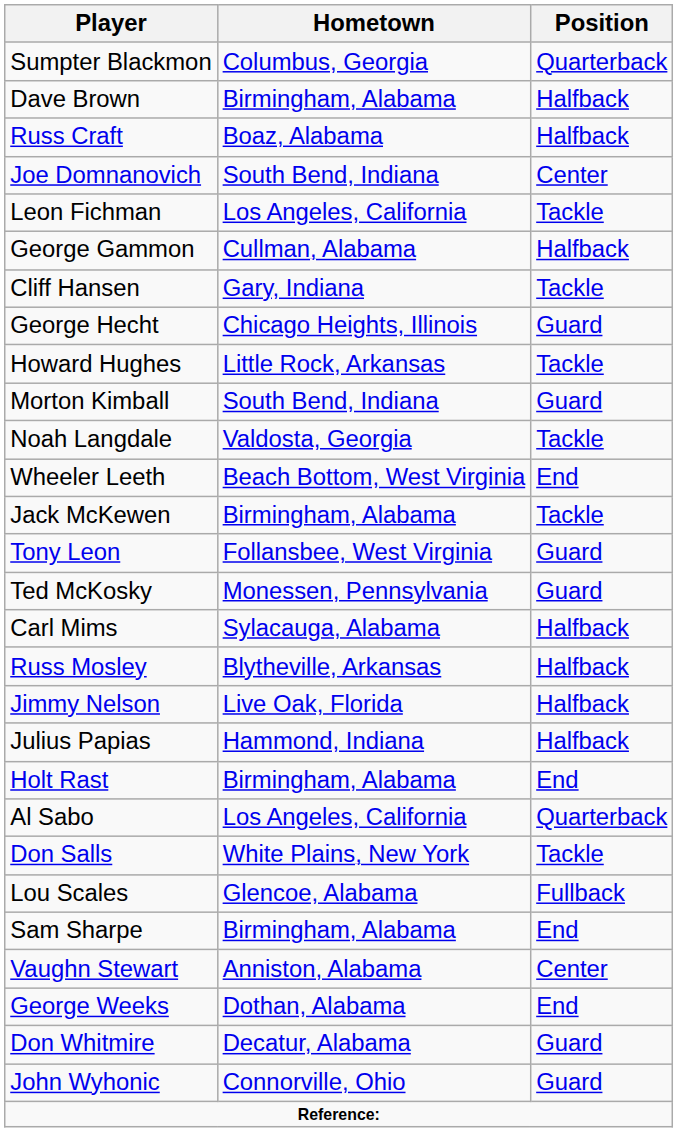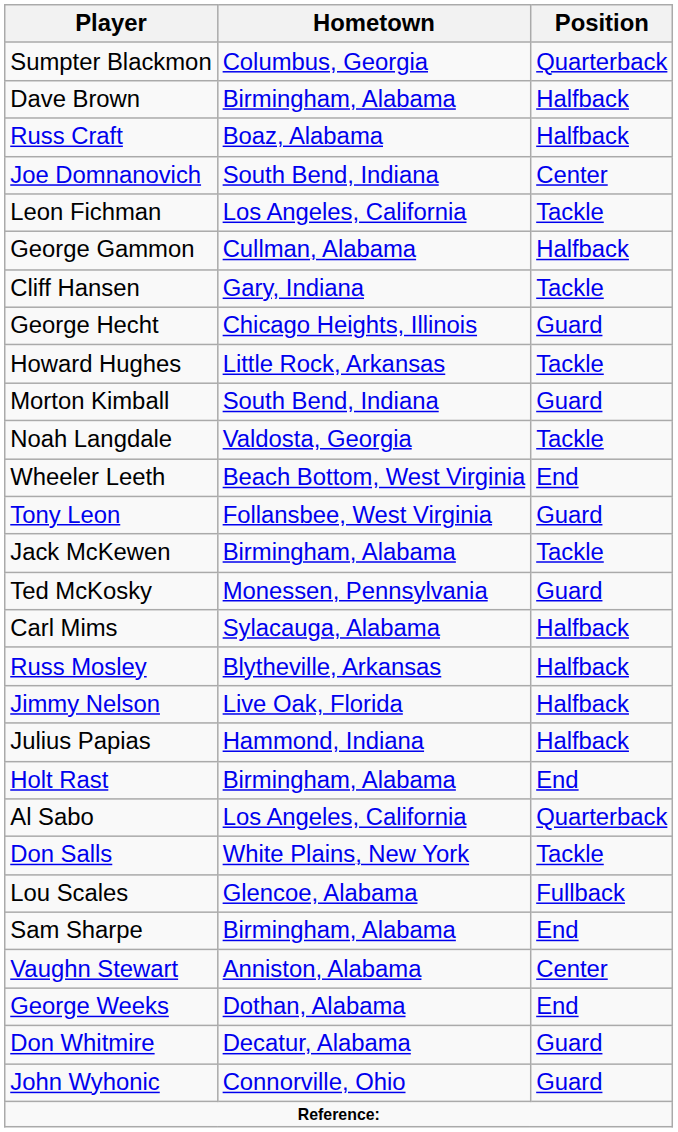rows swapped: Tony Leon <-> Jack McKewen
